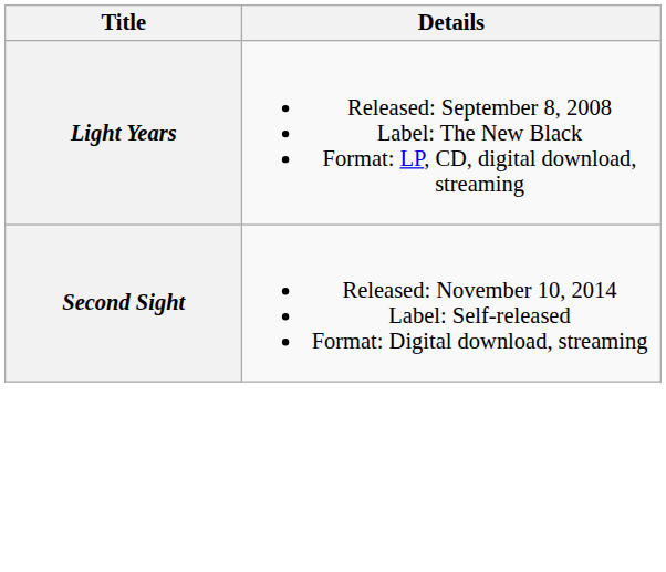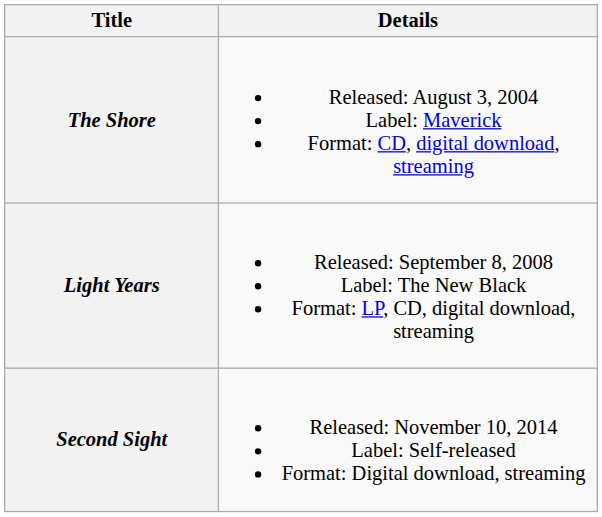+ row: The Shore | Released: August 3, 2004 Label: Maverick Format: CD, digital download, streaming
